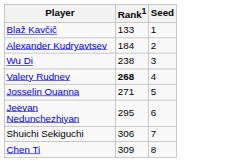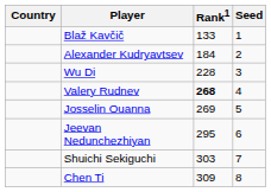+ column: Country
Wu Di | Rank1: 238 -> 228
Josselin Ouanna | Rank1: 271 -> 269
Shuichi Sekiguchi | Rank1: 306 -> 303
